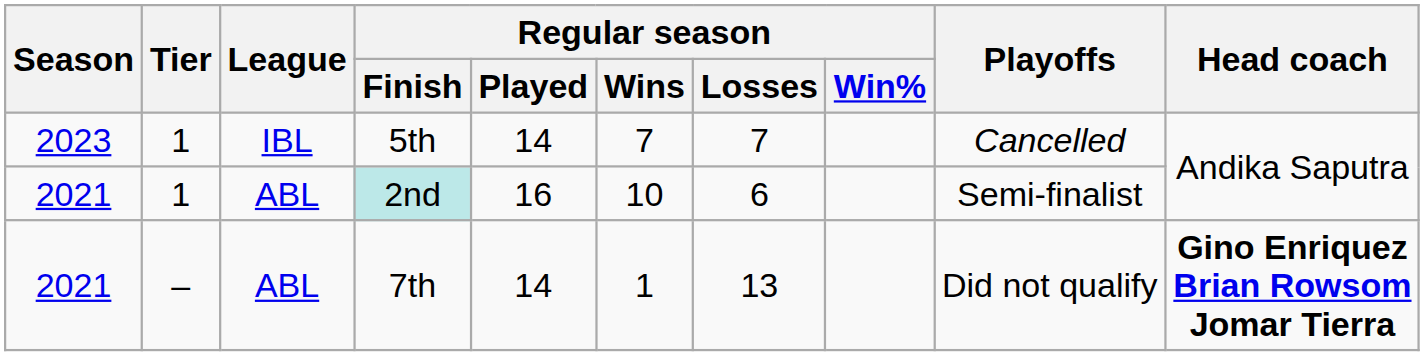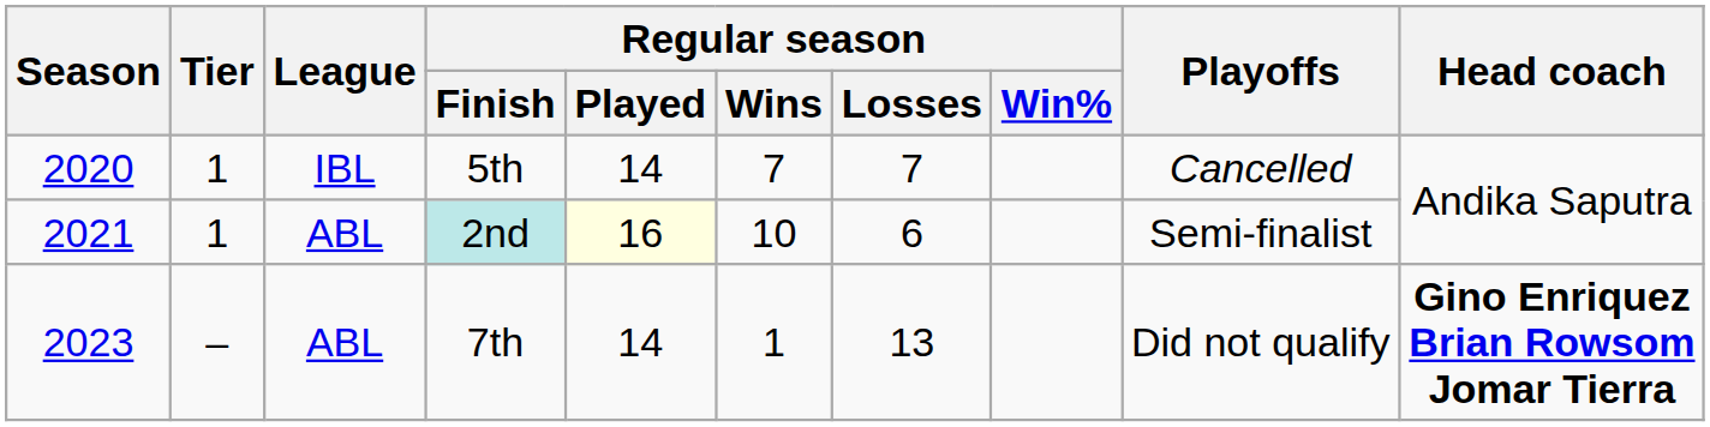5th | Season: 2023 -> 2020
2nd | Regular season / Played: no background -> lightyellow background
7th | Season: 2021 -> 2023
